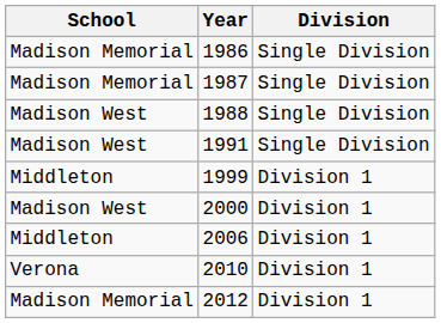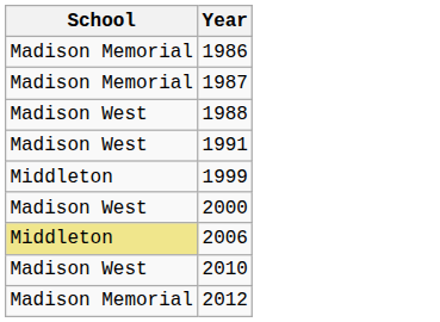- column: Division | Single Division | Single Division | Single Division | Single Division | Division 1 | Division 1 | Division 1 | Division 1 | Division 1
2006 | School: no background -> khaki background
2010 | School: Verona -> Madison West
